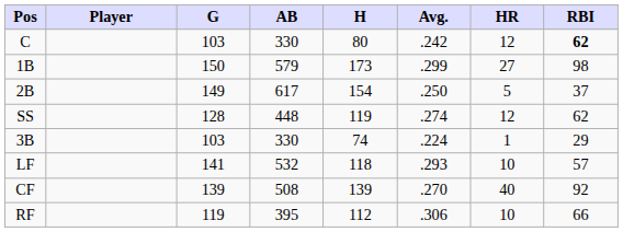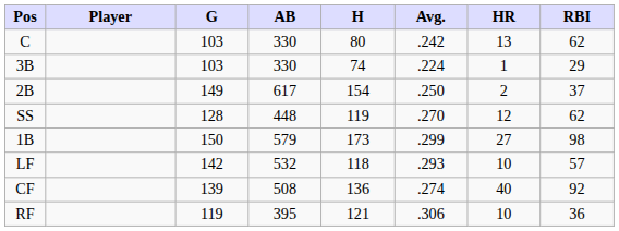C | HR: 12 -> 13
C | RBI: bold -> normal
rows swapped: 1B <-> 3B
2B | HR: 5 -> 2
SS | Avg.: .274 -> .270
LF | G: 141 -> 142
CF | H: 139 -> 136
CF | Avg.: .270 -> .274
RF | H: 112 -> 121
RF | RBI: 66 -> 36
